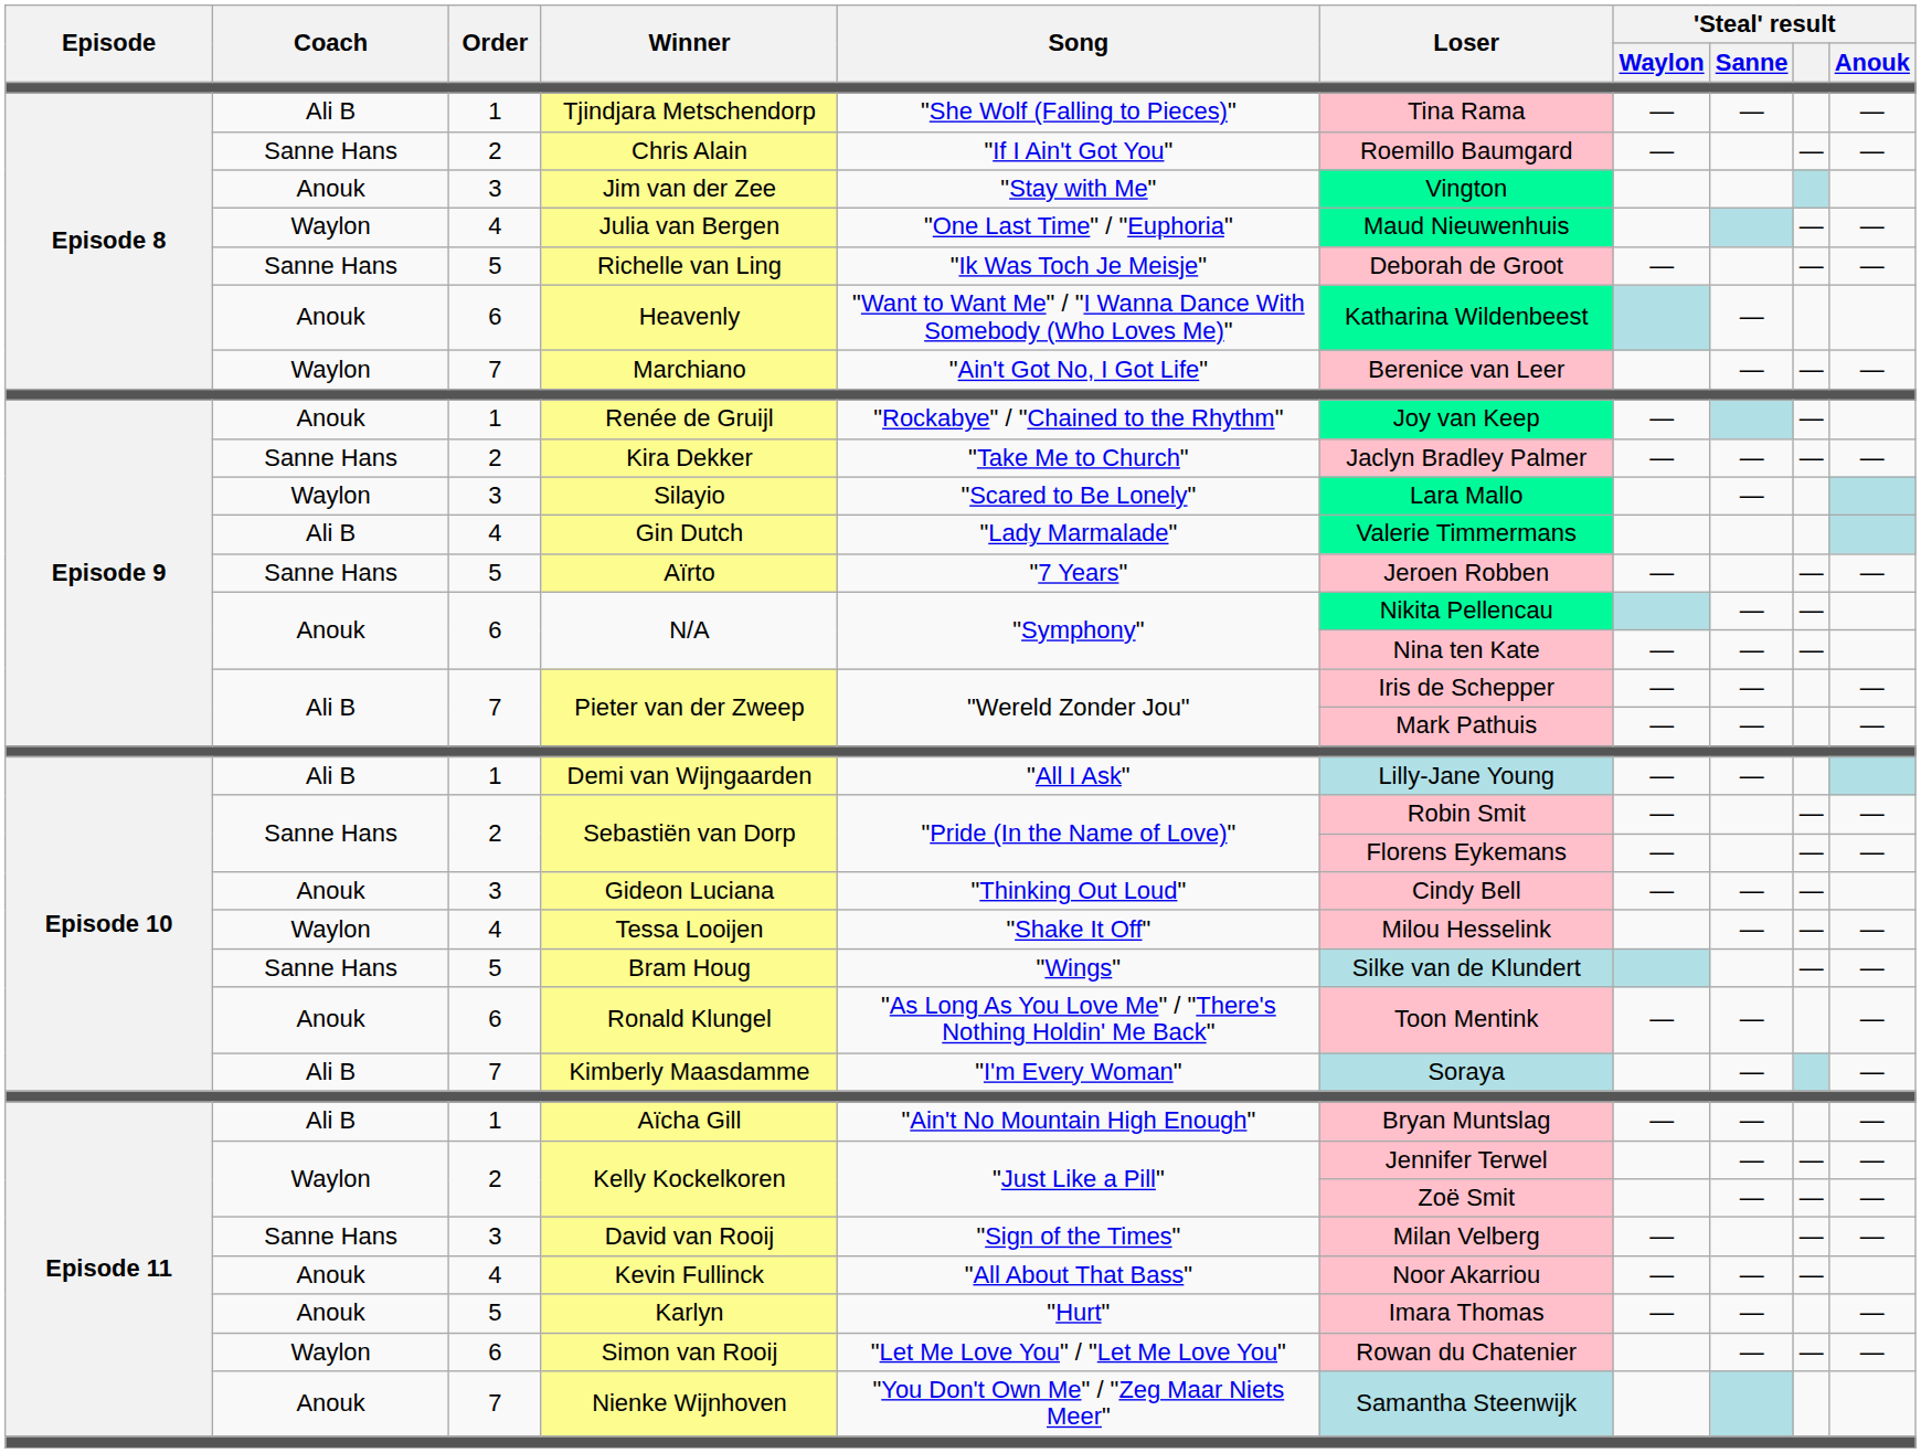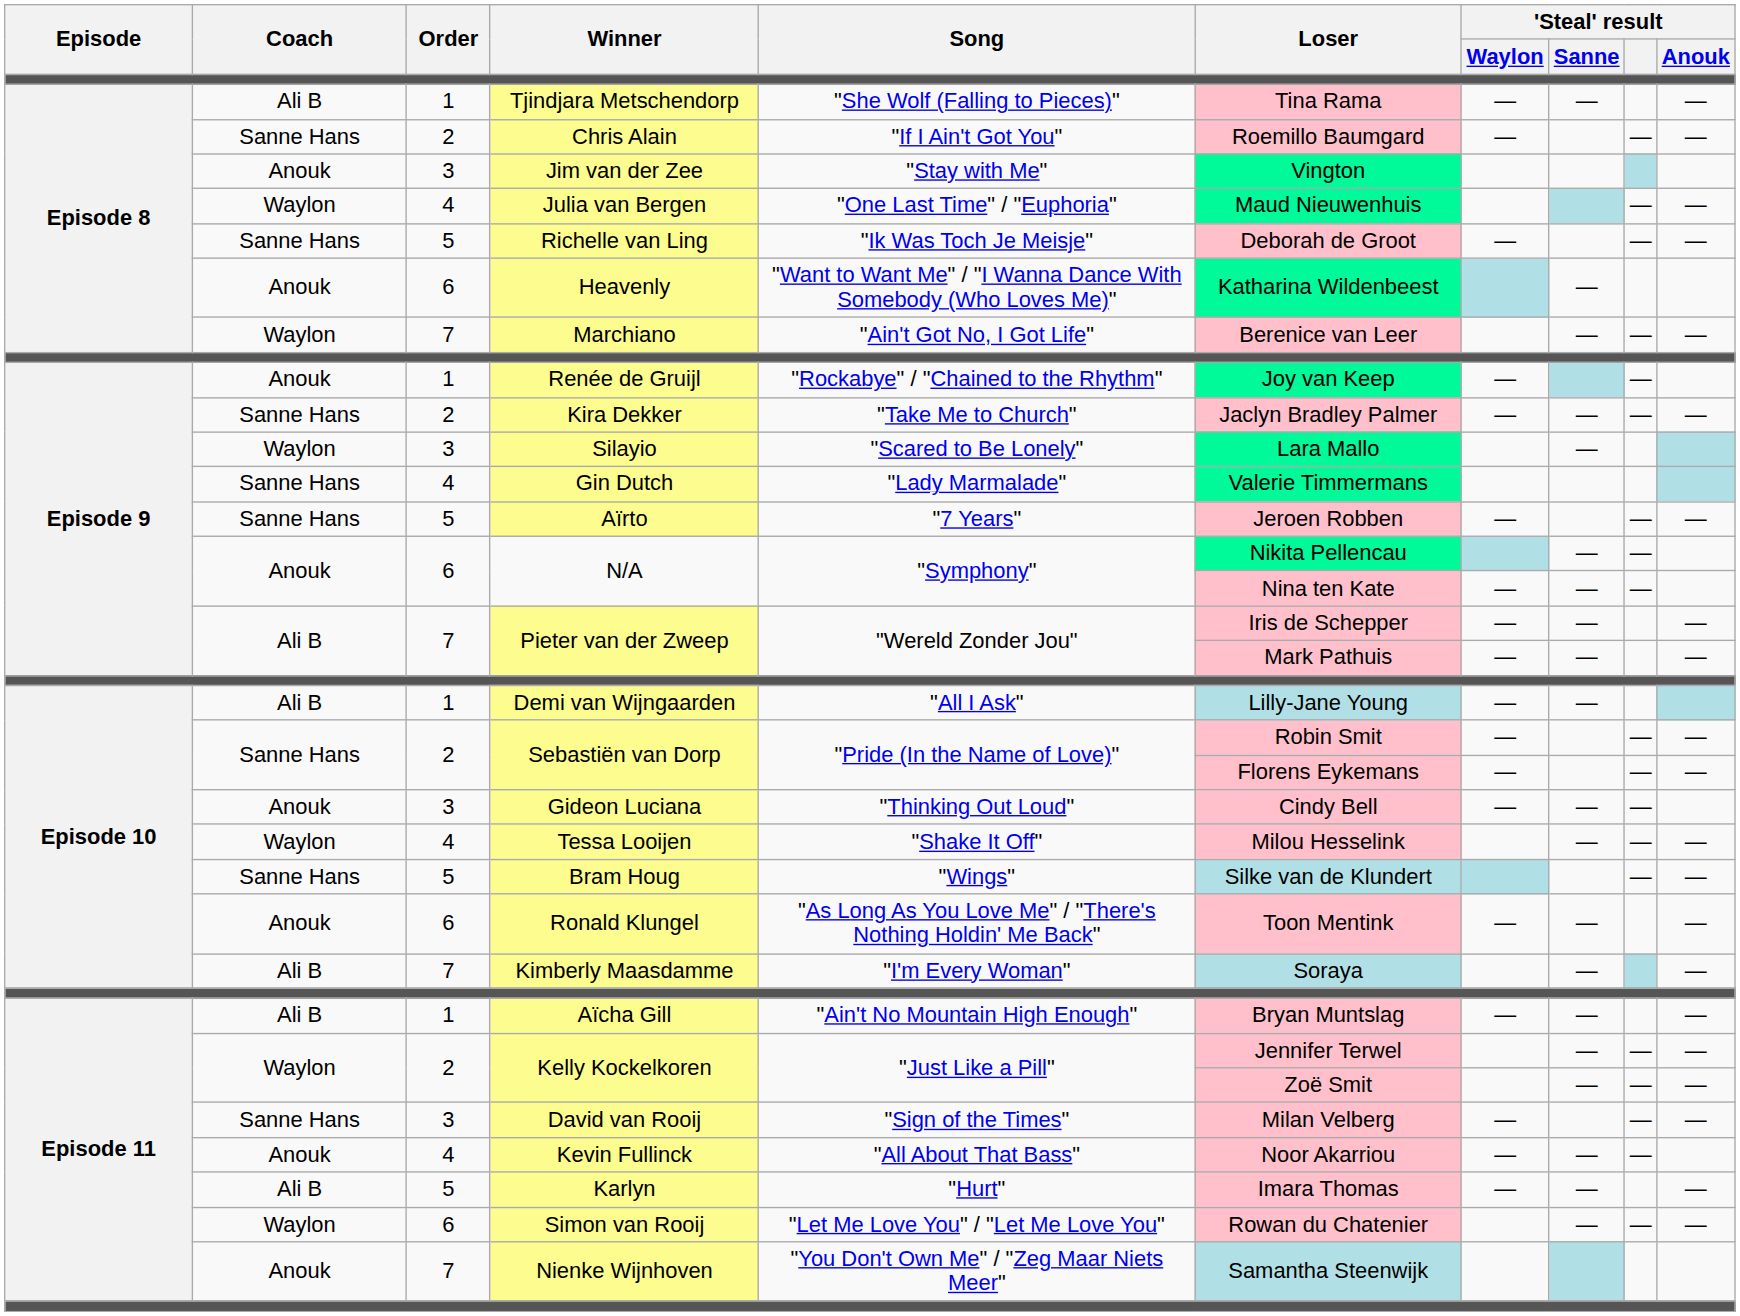Gin Dutch | Coach: Ali B -> Sanne Hans
Karlyn | Coach: Anouk -> Ali B
